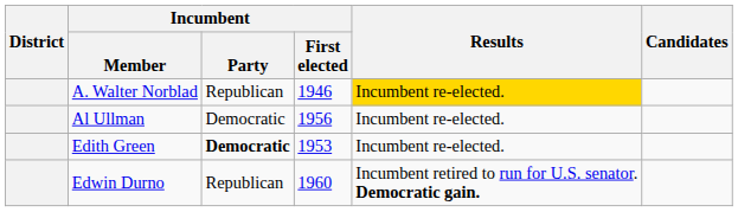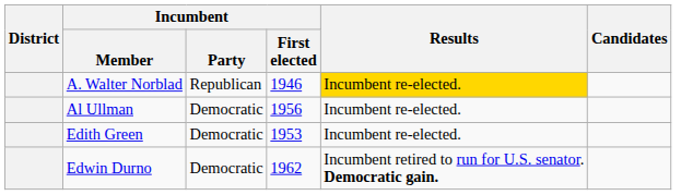Edith Green | Incumbent / Party: bold -> normal
Edwin Durno | Incumbent / Party: Republican -> Democratic
Edwin Durno | Incumbent / First elected: 1960 -> 1962
